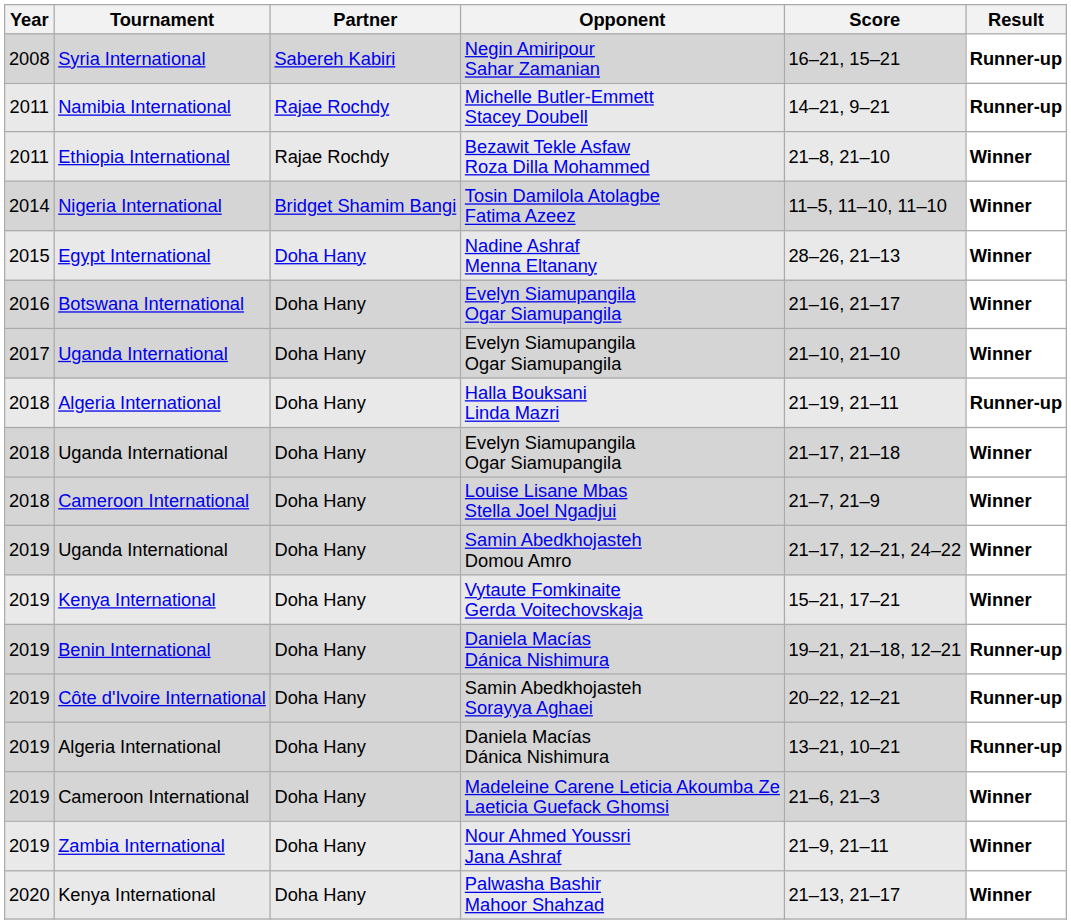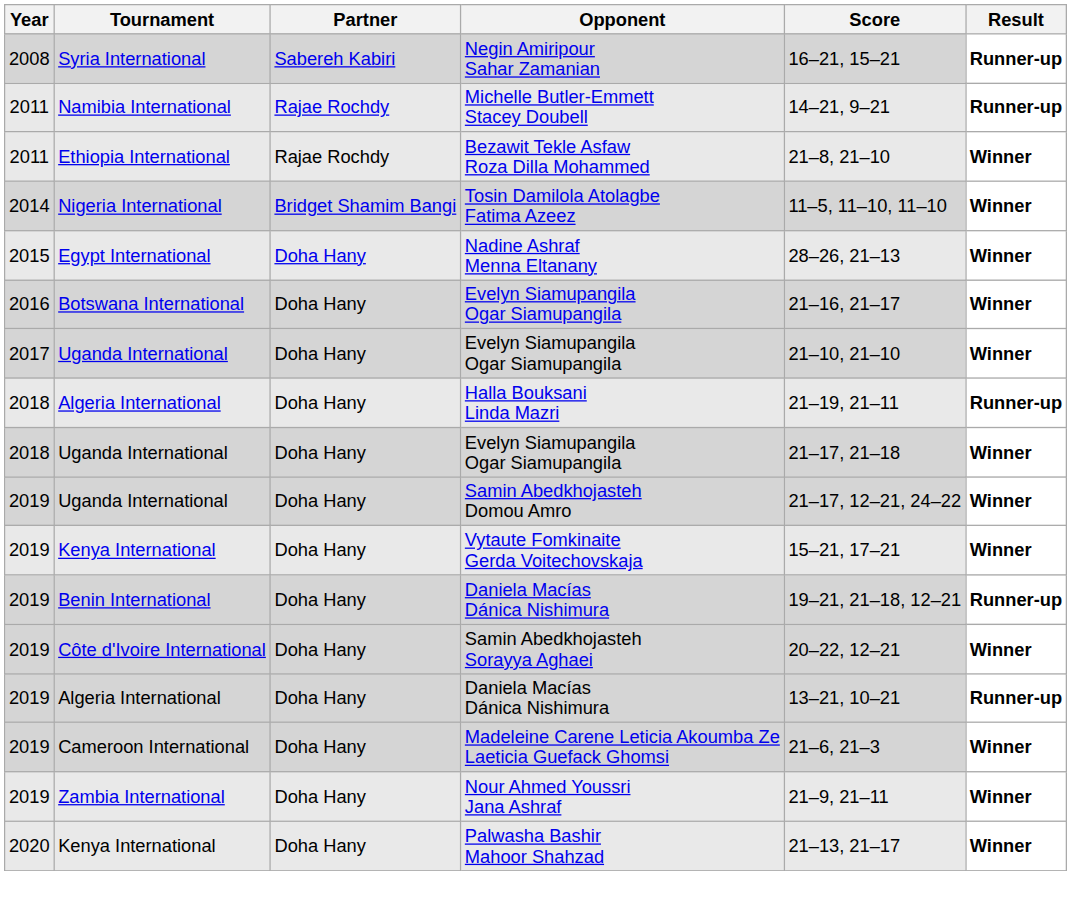- row: 2018 | Cameroon International | Doha Hany | Louise Lisane Mbas Stella Joel Ngadjui | 21–7, 21–9 | Winner
Samin Abedkhojasteh Sorayya Aghaei | Result: Runner-up -> Winner
